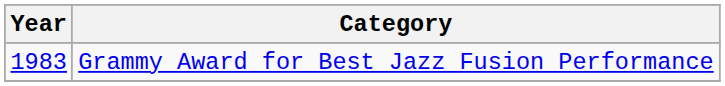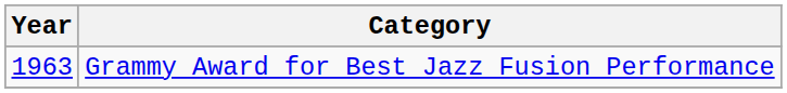Grammy Award for Best Jazz Fusion Performance | Year: 1983 -> 1963
